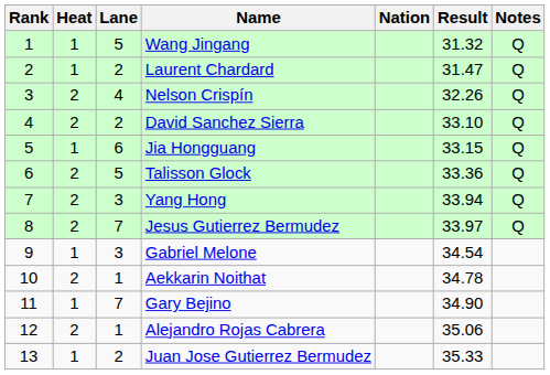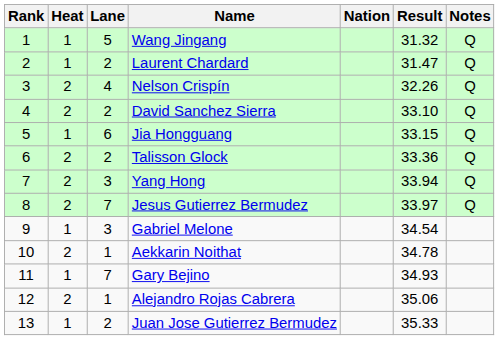Talisson Glock | Lane: 5 -> 2
Gary Bejino | Result: 34.90 -> 34.93
